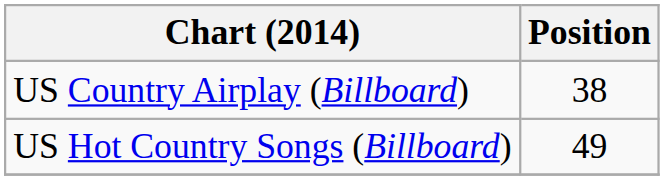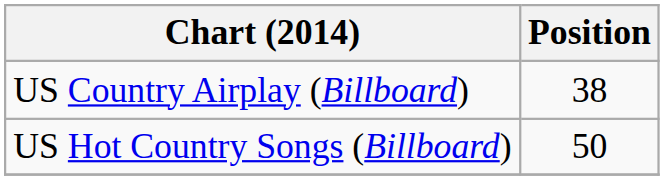US Hot Country Songs (Billboard) | Position: 49 -> 50
